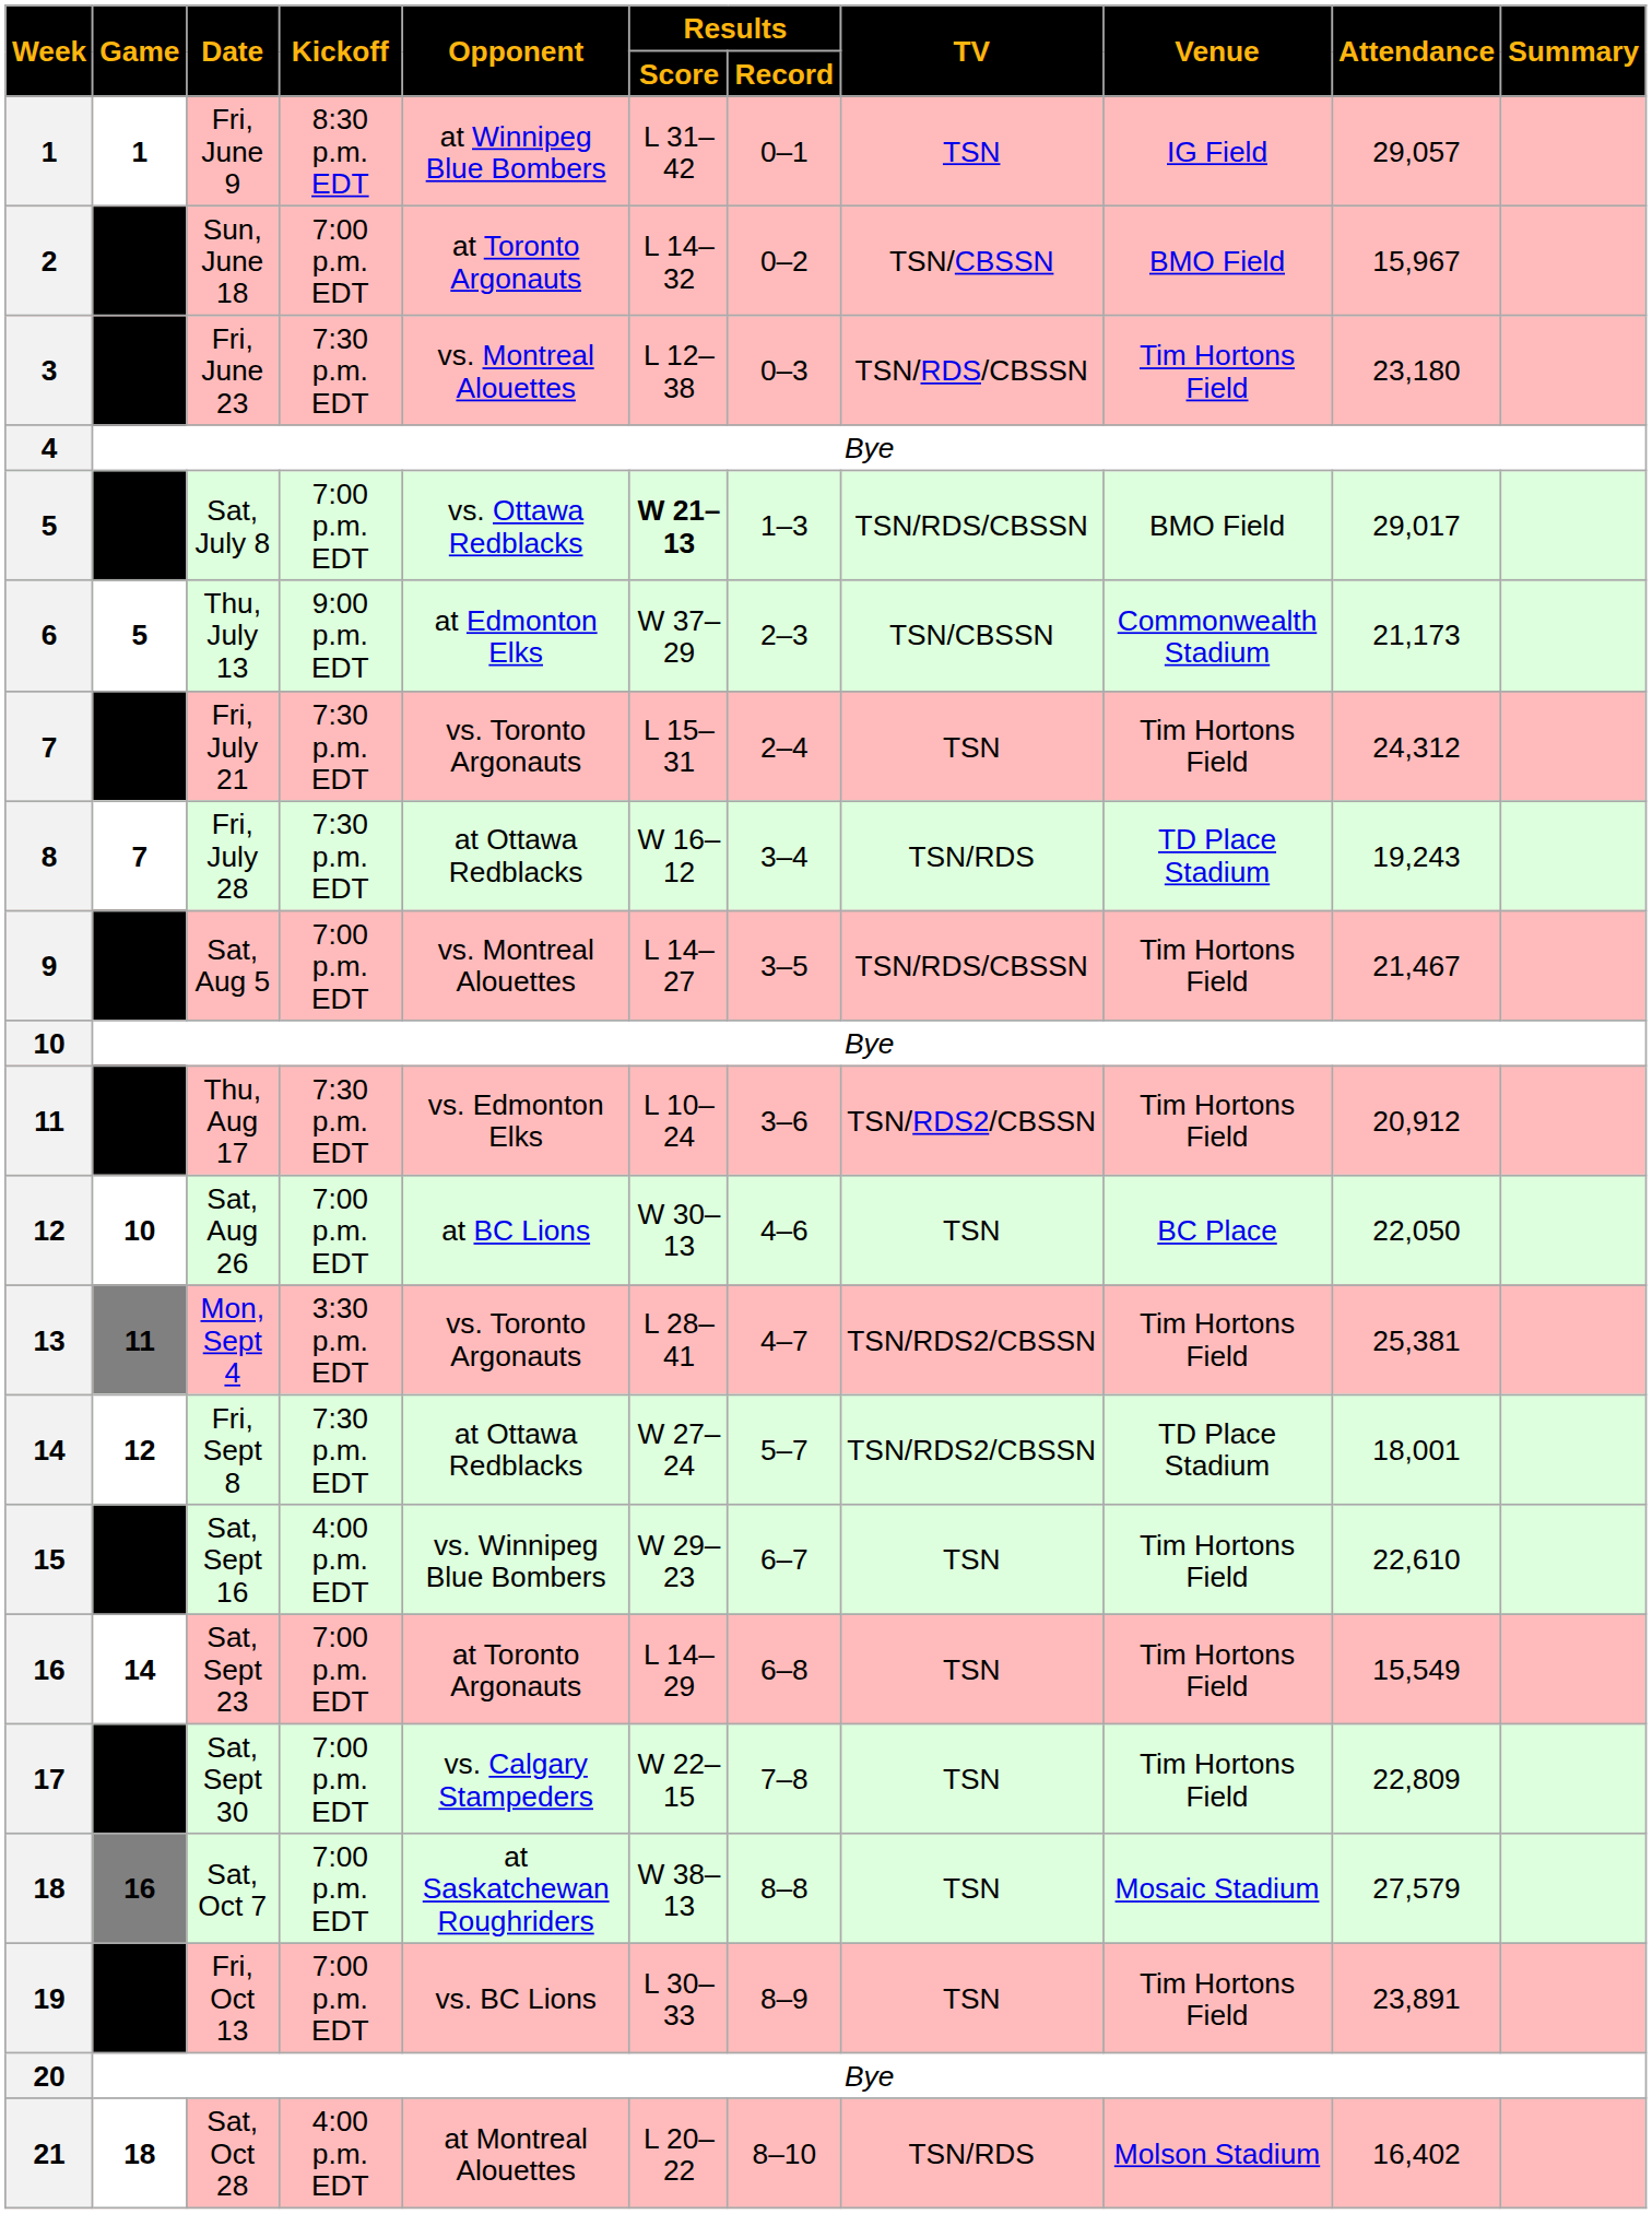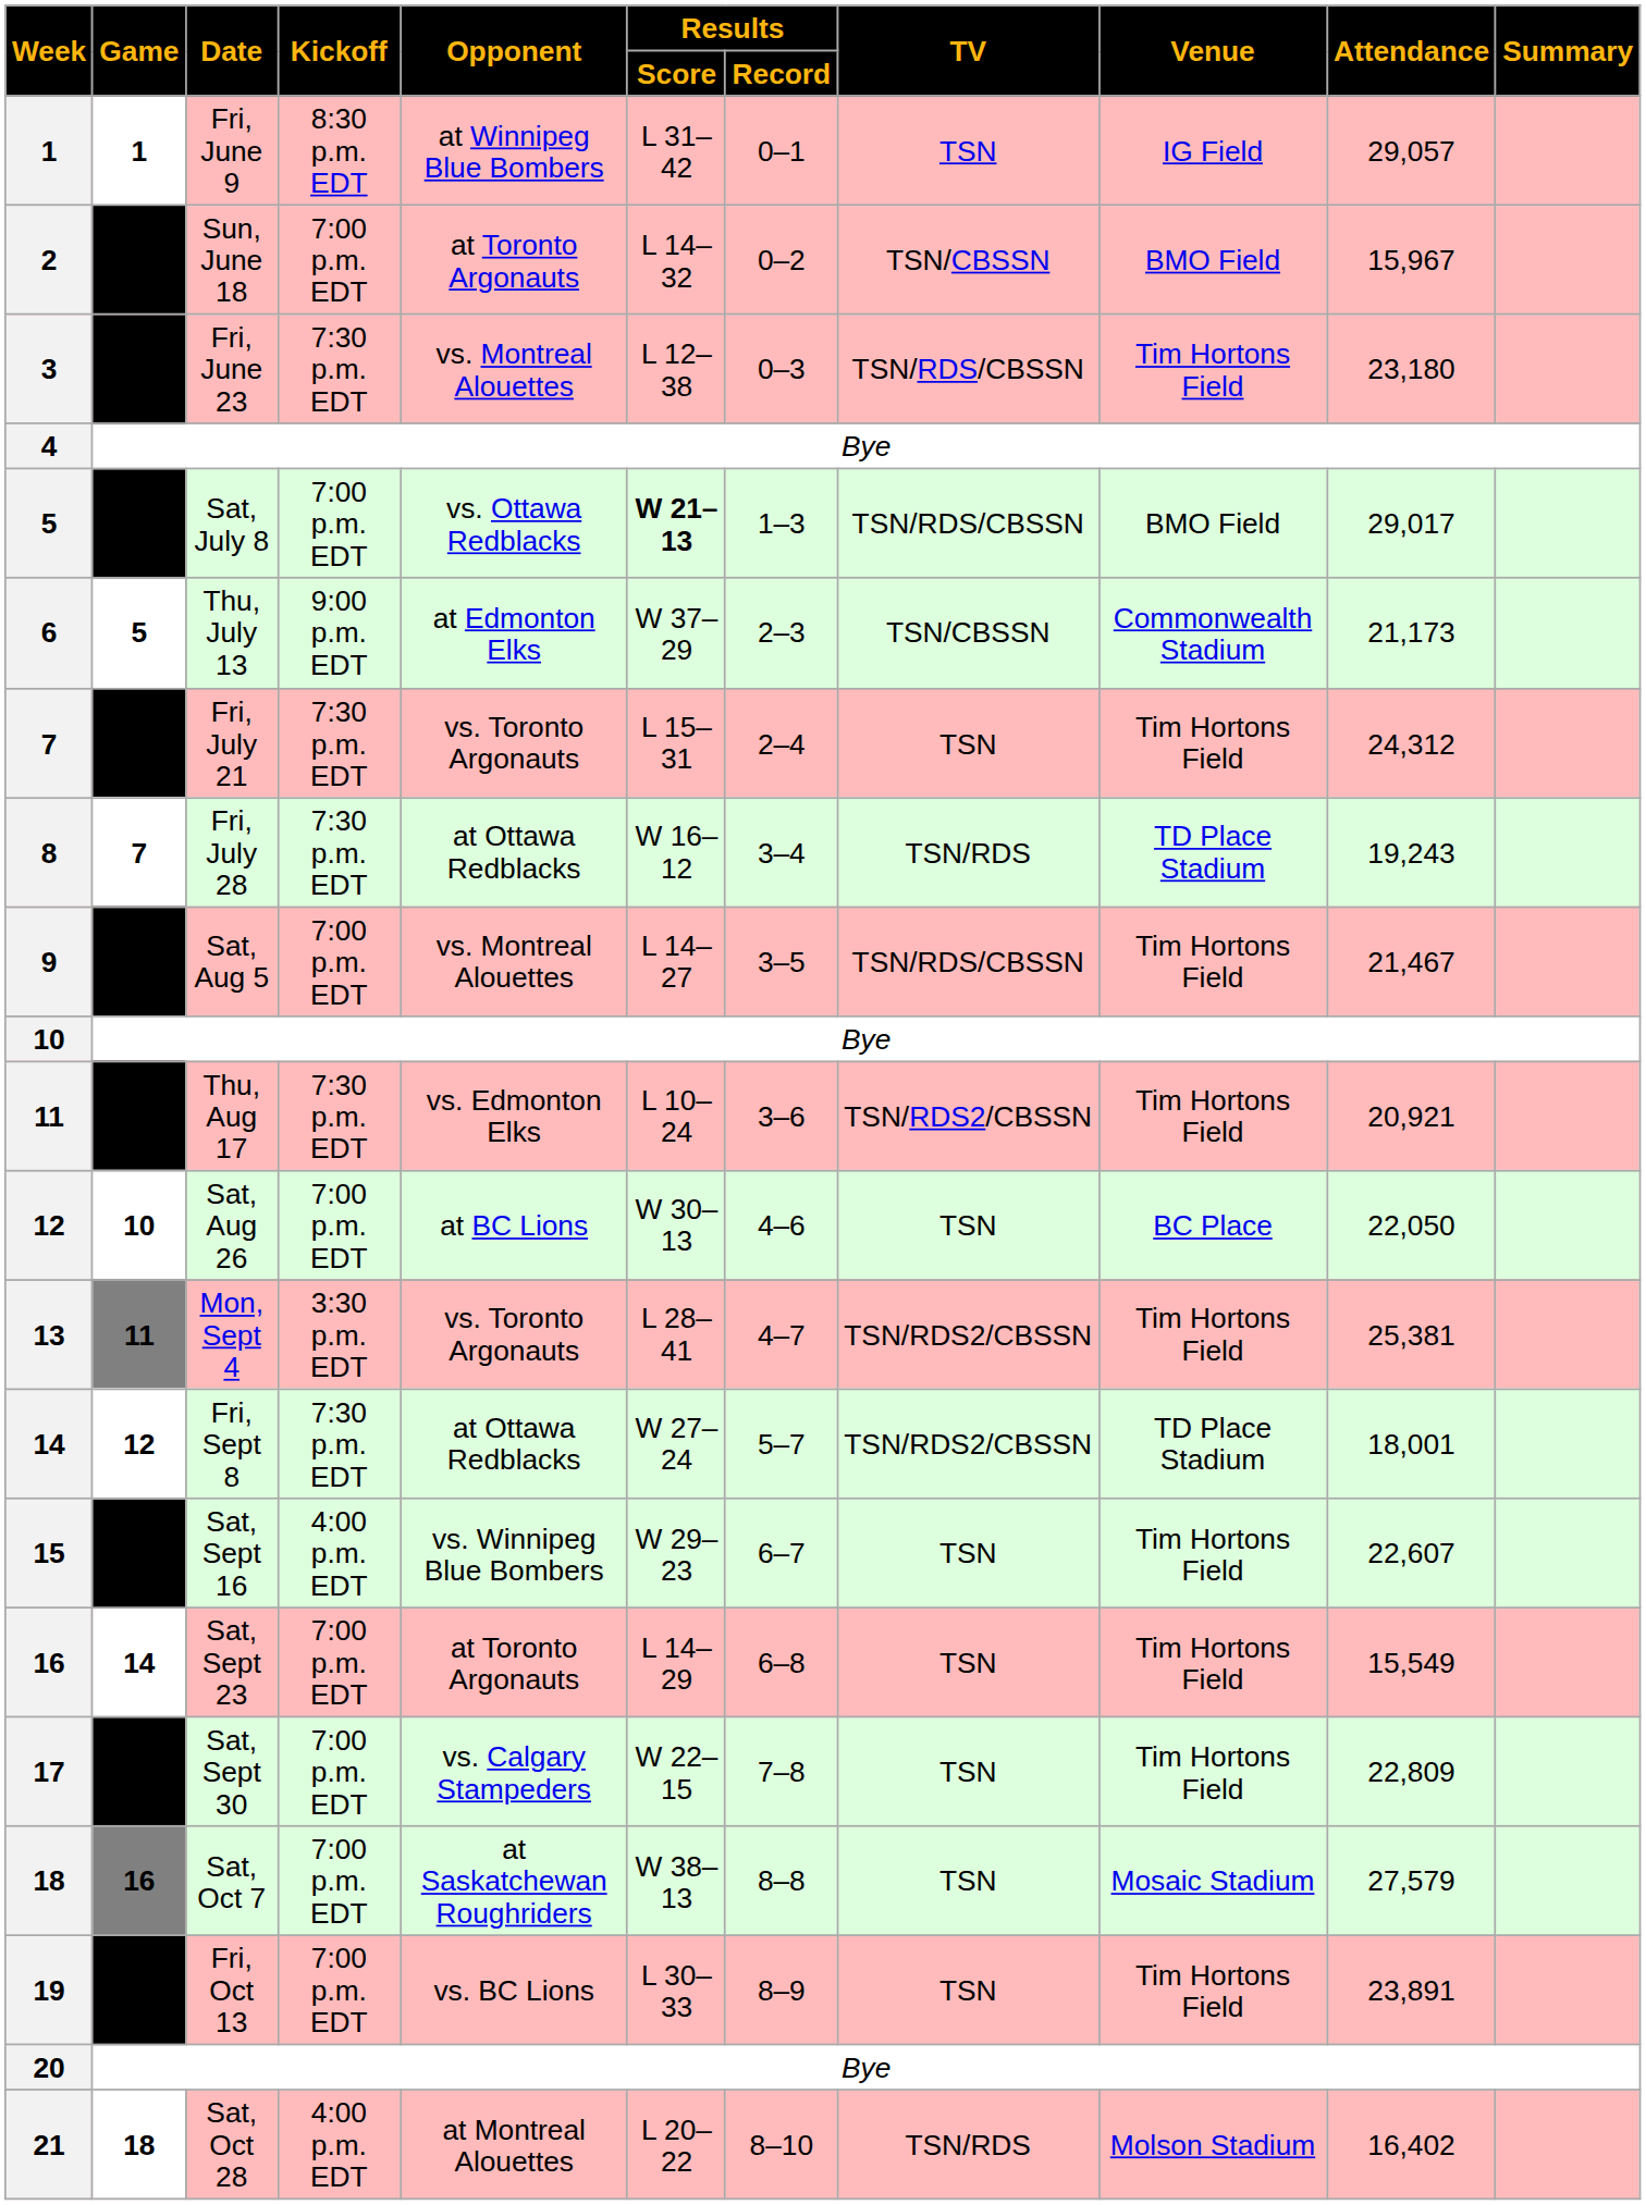Thu, Aug 17 | Attendance: 20,912 -> 20,921
Sat, Sept 16 | Attendance: 22,610 -> 22,607
